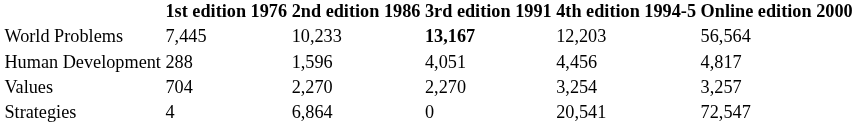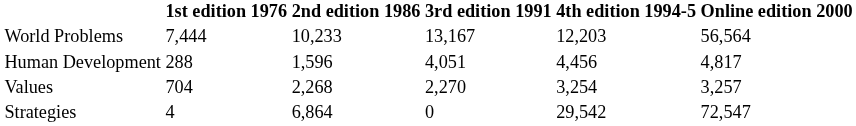World Problems | 1st edition 1976: 7,445 -> 7,444
World Problems | 3rd edition 1991: bold -> normal
Values | 2nd edition 1986: 2,270 -> 2,268
Strategies | 4th edition 1994-5: 20,541 -> 29,542
